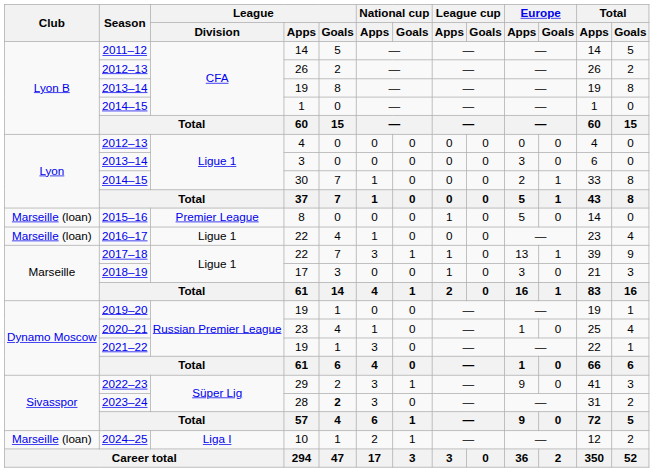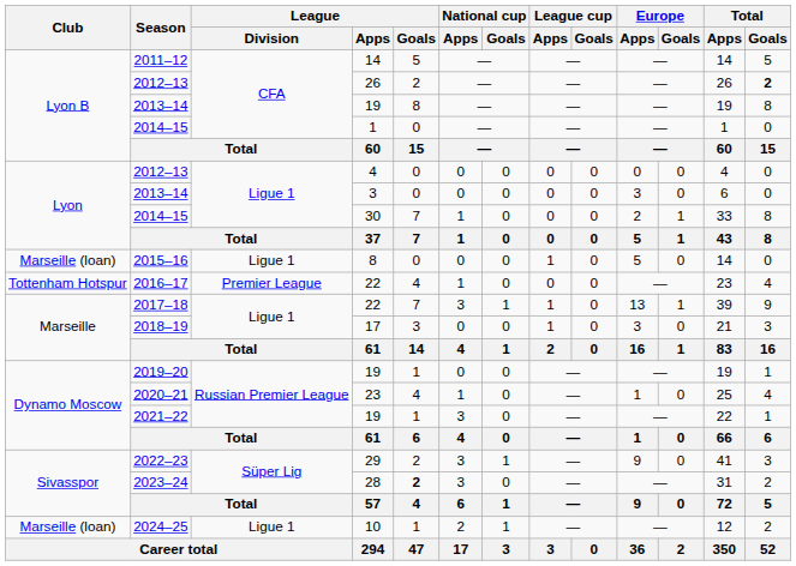2012–13 / 26 | Total / Goals: normal -> bold
2015–16 | League / Division: Premier League -> Ligue 1
2016–17 | Club: Marseille (loan) -> Tottenham Hotspur
2016–17 | League / Division: Ligue 1 -> Premier League
2024–25 | League / Division: Liga I -> Ligue 1
